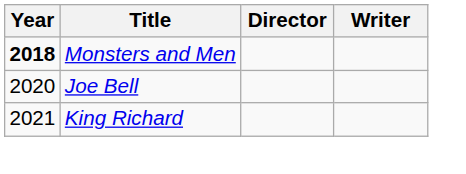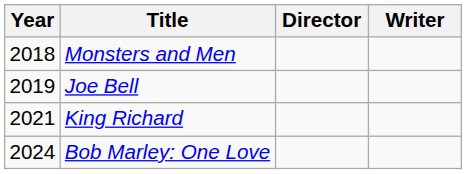Monsters and Men | Year: bold -> normal
Joe Bell | Year: 2020 -> 2019
+ row: 2024 | Bob Marley: One Love
